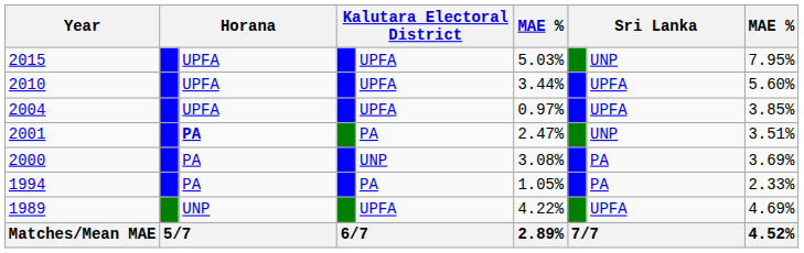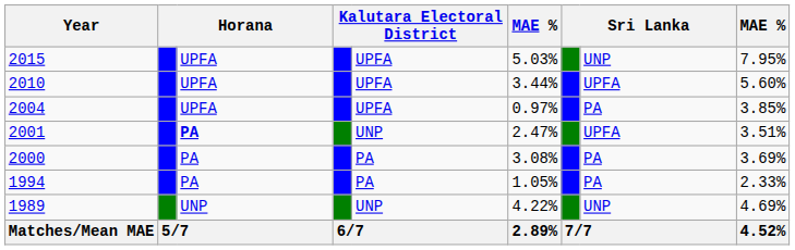2004 | column 8: UPFA -> PA
2001 | column 5: PA -> UNP
2001 | column 8: UNP -> UPFA
2000 | column 5: UNP -> PA
1989 | column 5: UPFA -> UNP
1989 | column 8: UPFA -> UNP
